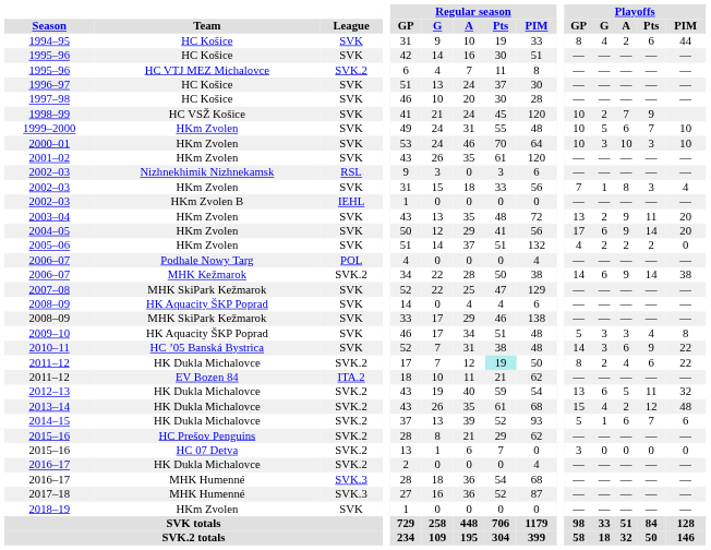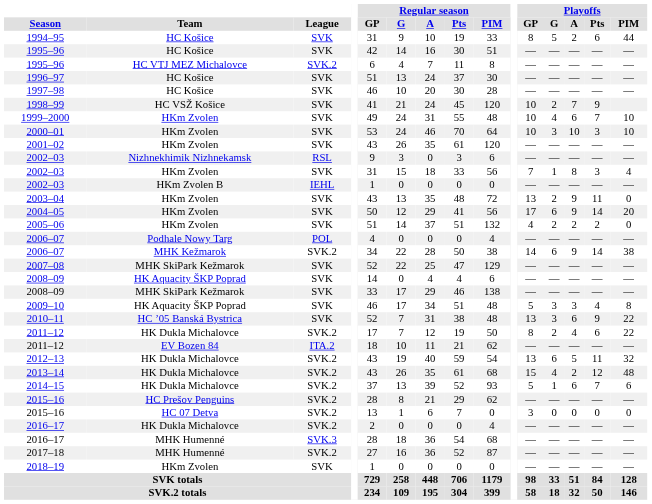1994–95 | Playoffs / G: 4 -> 5
1999–2000 | Playoffs / G: 5 -> 4
2003–04 | Playoffs / PIM: 20 -> 0
2010–11 | Playoffs / GP: 14 -> 13
2011–12 / HK Dukla Michalovce | Regular season / Pts: paleturquoise background -> no background
2017–18 | League: SVK.3 -> SVK.2
